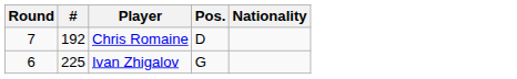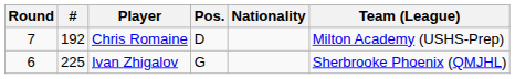+ column: Team (League) | Milton Academy (USHS-Prep) | Sherbrooke Phoenix (QMJHL)
